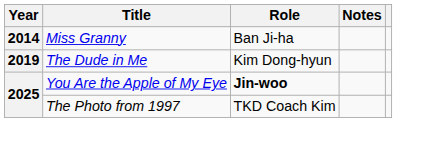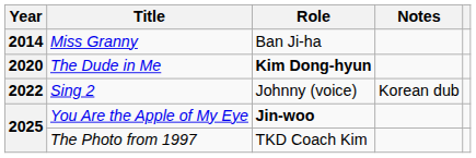The Dude in Me | Year: 2019 -> 2020
The Dude in Me | Role: normal -> bold
+ row: 2022 | Sing 2 | Johnny (voice) | Korean dub
